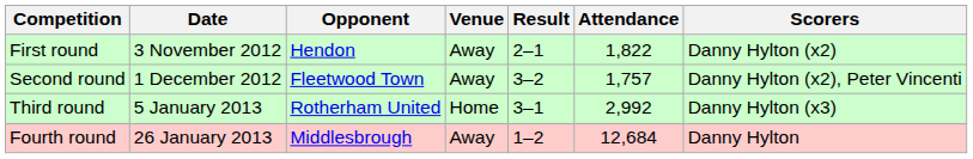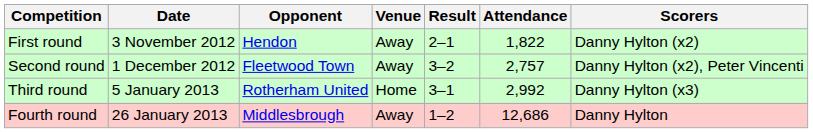Second round | Attendance: 1,757 -> 2,757
Fourth round | Attendance: 12,684 -> 12,686
